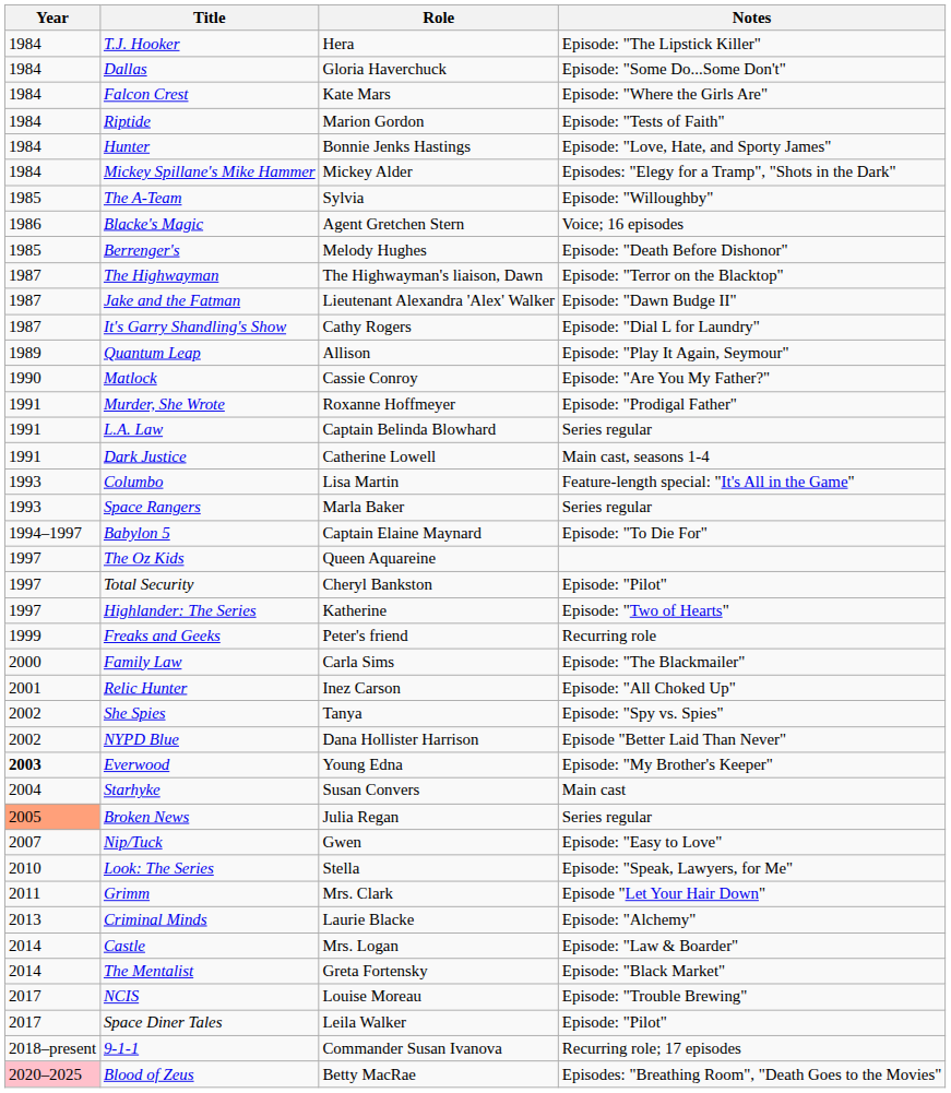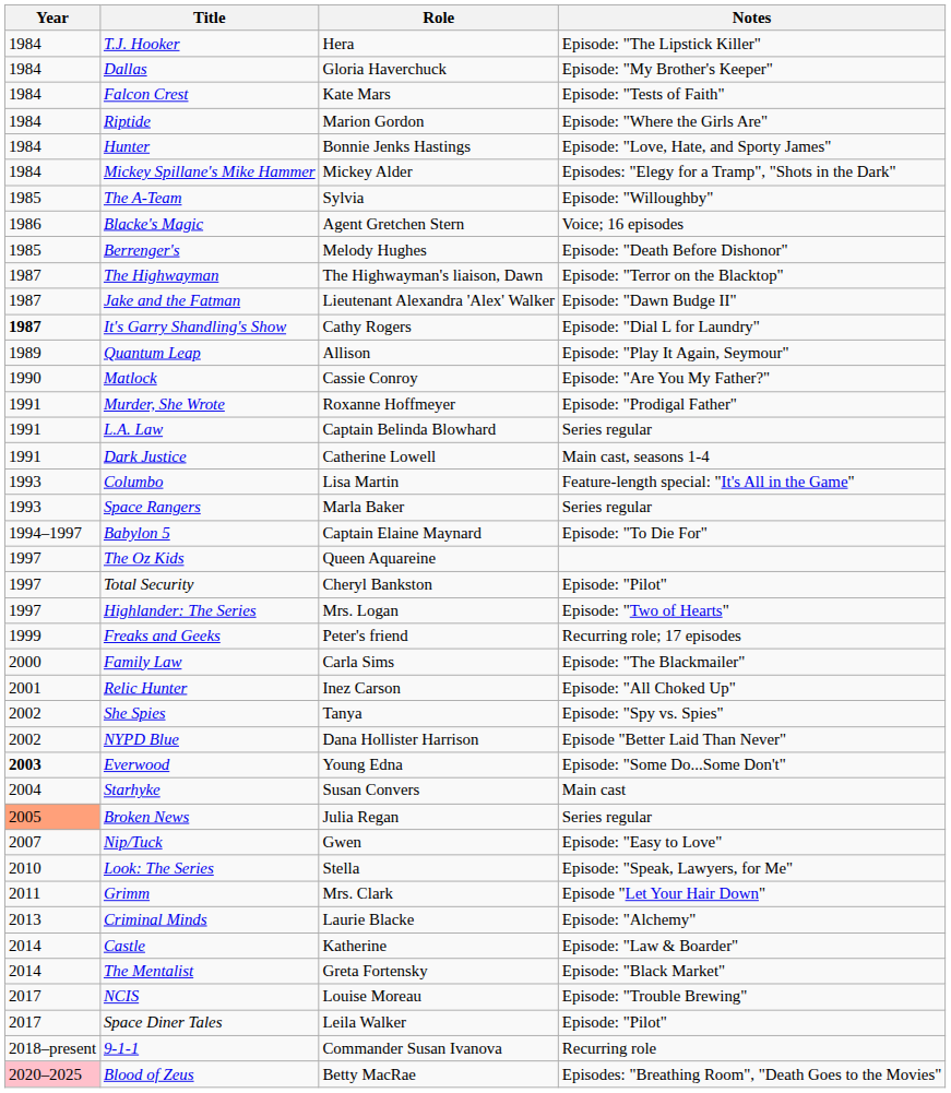Dallas | Notes: Episode: "Some Do...Some Don't" -> Episode: "My Brother's Keeper"
Falcon Crest | Notes: Episode: "Where the Girls Are" -> Episode: "Tests of Faith"
Riptide | Notes: Episode: "Tests of Faith" -> Episode: "Where the Girls Are"
It's Garry Shandling's Show | Year: normal -> bold
Highlander: The Series | Role: Katherine -> Mrs. Logan
Freaks and Geeks | Notes: Recurring role -> Recurring role; 17 episodes
Everwood | Notes: Episode: "My Brother's Keeper" -> Episode: "Some Do...Some Don't"
Castle | Role: Mrs. Logan -> Katherine
9-1-1 | Notes: Recurring role; 17 episodes -> Recurring role
